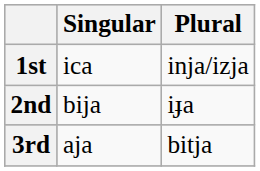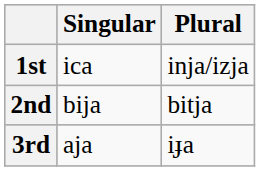2nd | Plural: iɟa -> bitja
3rd | Plural: bitja -> iɟa
